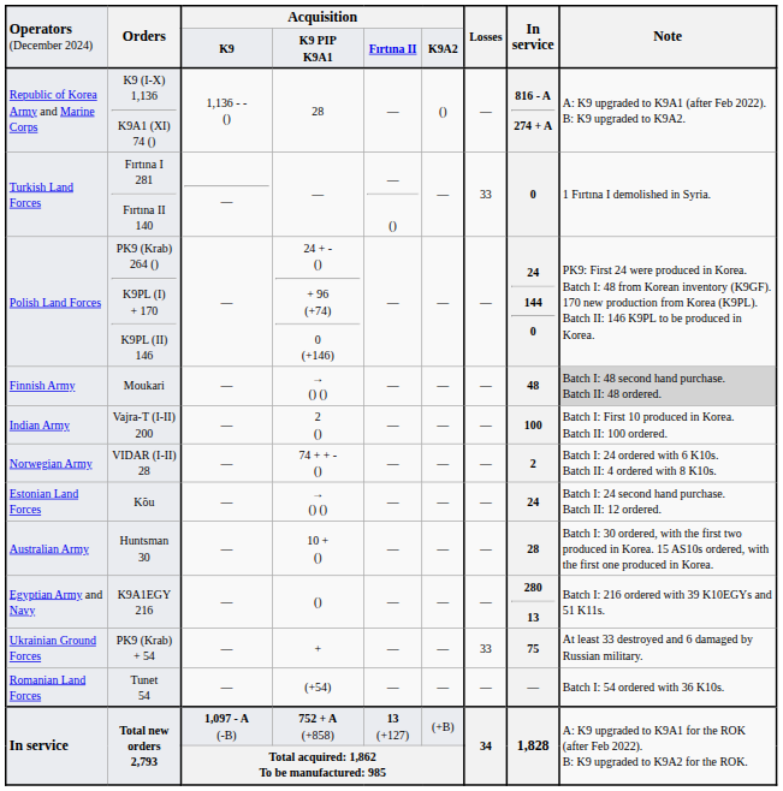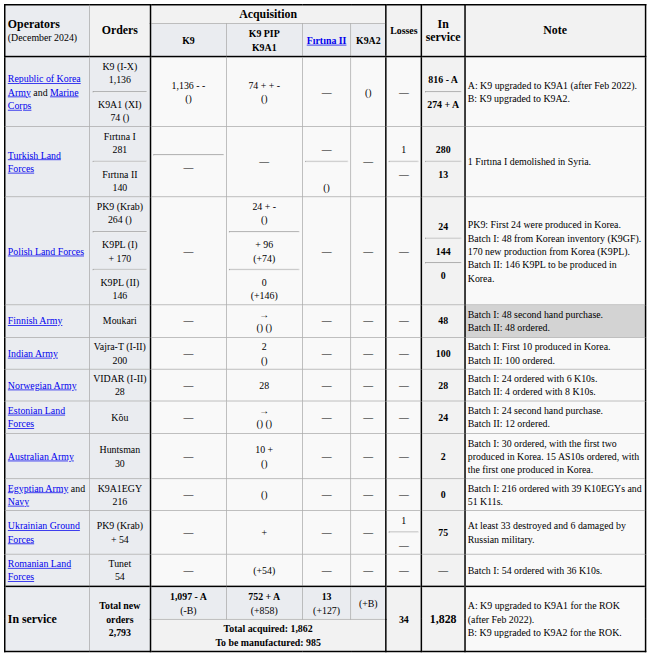Republic of Korea Army and Marine Corps | column 4: 28 -> 74 + + - ()
Turkish Land Forces | column 7: 33 -> 1 —
Turkish Land Forces | column 8: 0 -> 280 13
Norwegian Army | column 4: 74 + + - () -> 28
Norwegian Army | column 8: 2 -> 28
Australian Army | column 8: 28 -> 2
Egyptian Army and Navy | column 8: 280 13 -> 0
Ukrainian Ground Forces | column 7: 33 -> 1 —
